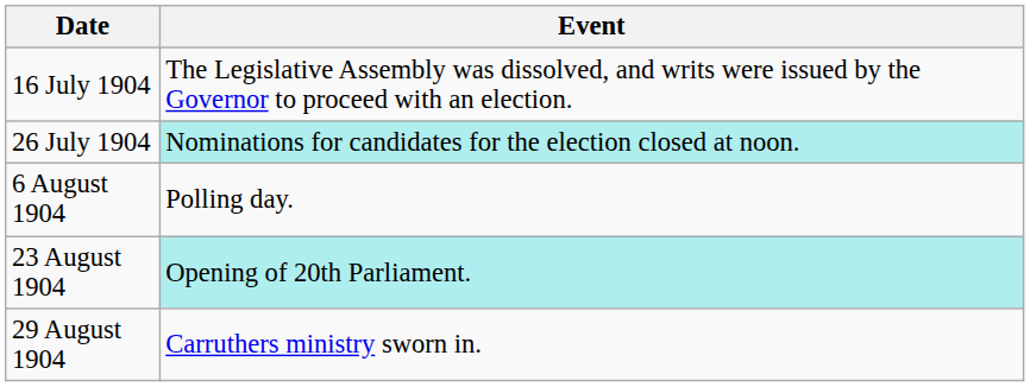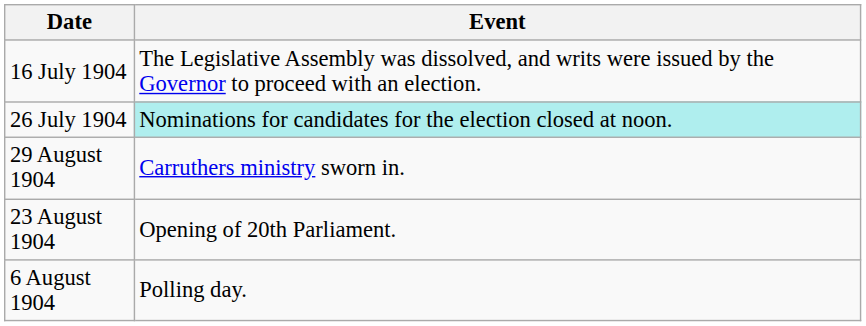rows swapped: 6 August 1904 <-> 29 August 1904
23 August 1904 | Event: paleturquoise background -> no background
